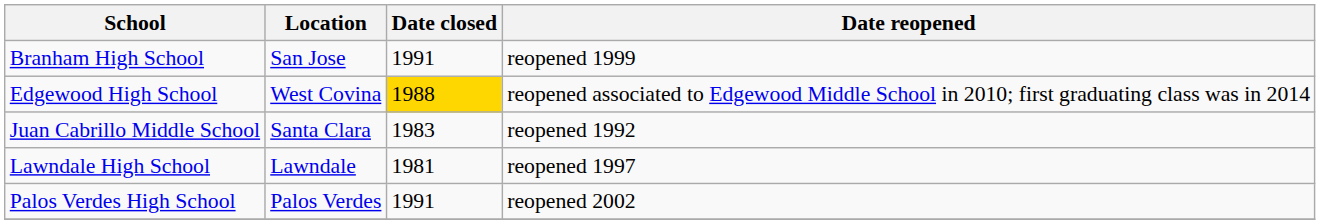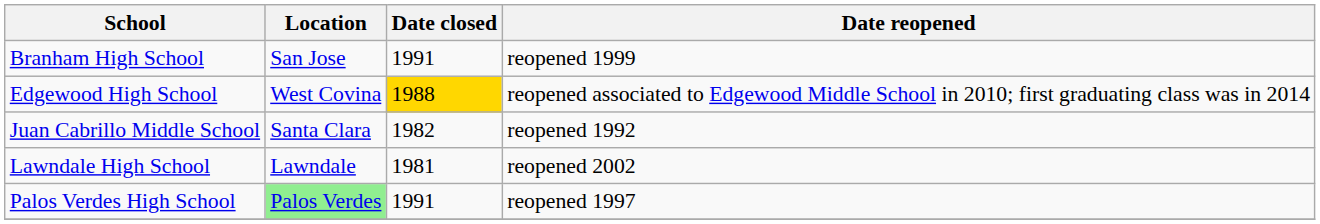Juan Cabrillo Middle School | Date closed: 1983 -> 1982
Lawndale High School | Date reopened: reopened 1997 -> reopened 2002
Palos Verdes High School | Location: no background -> lightgreen background
Palos Verdes High School | Date reopened: reopened 2002 -> reopened 1997
